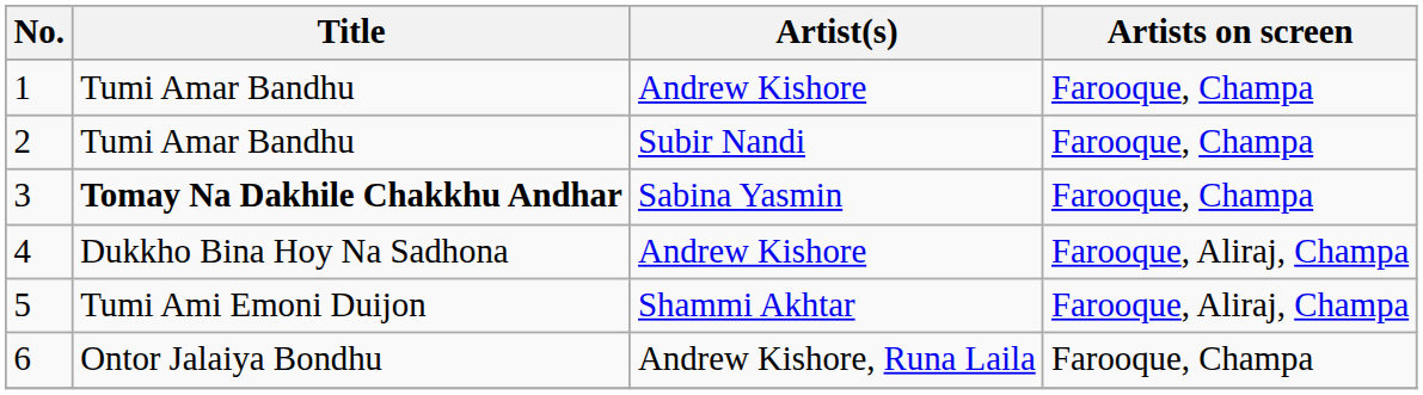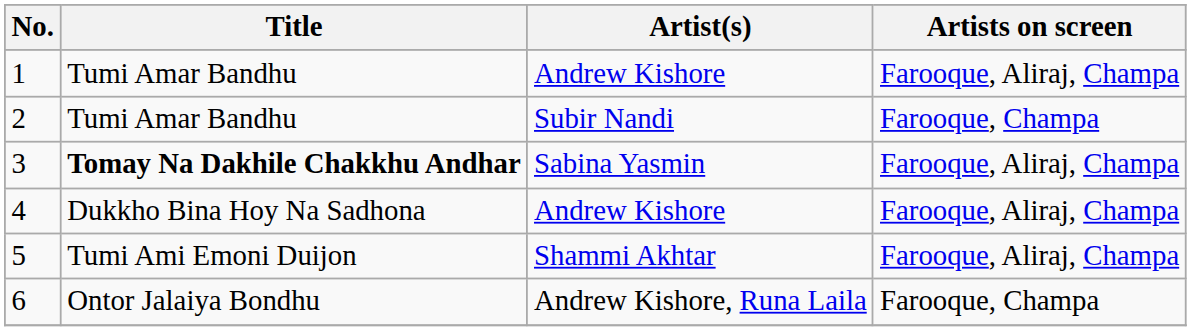1 | Artists on screen: Farooque, Champa -> Farooque, Aliraj, Champa
3 | Artists on screen: Farooque, Champa -> Farooque, Aliraj, Champa
